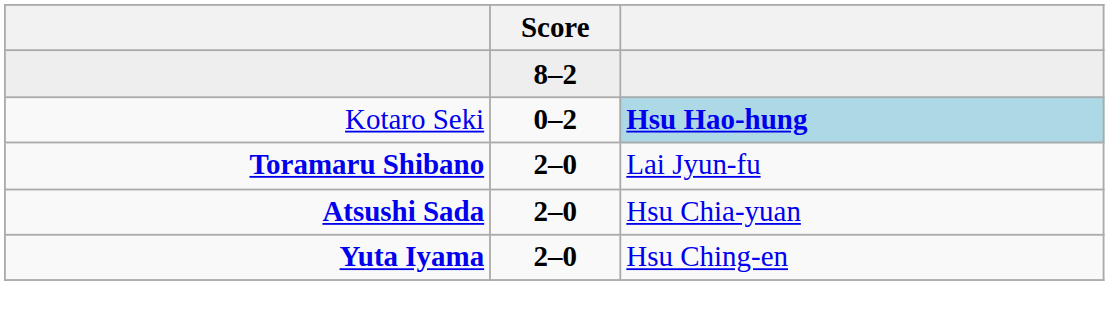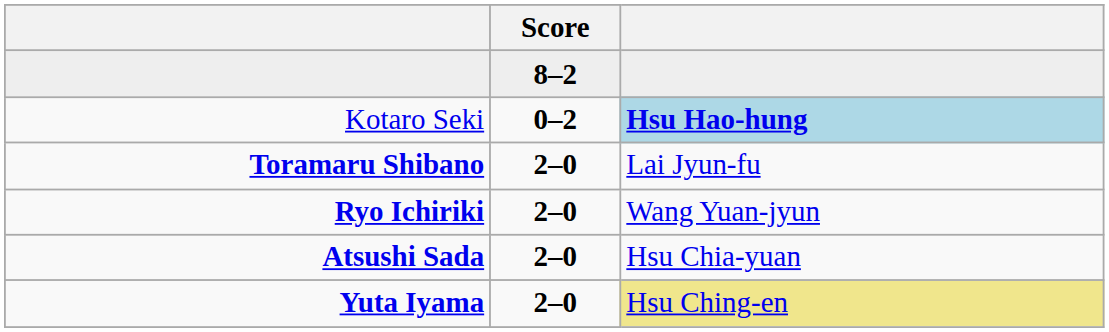+ row: Ryo Ichiriki | 2–0 | Wang Yuan-jyun
Yuta Iyama | column 3: no background -> khaki background
